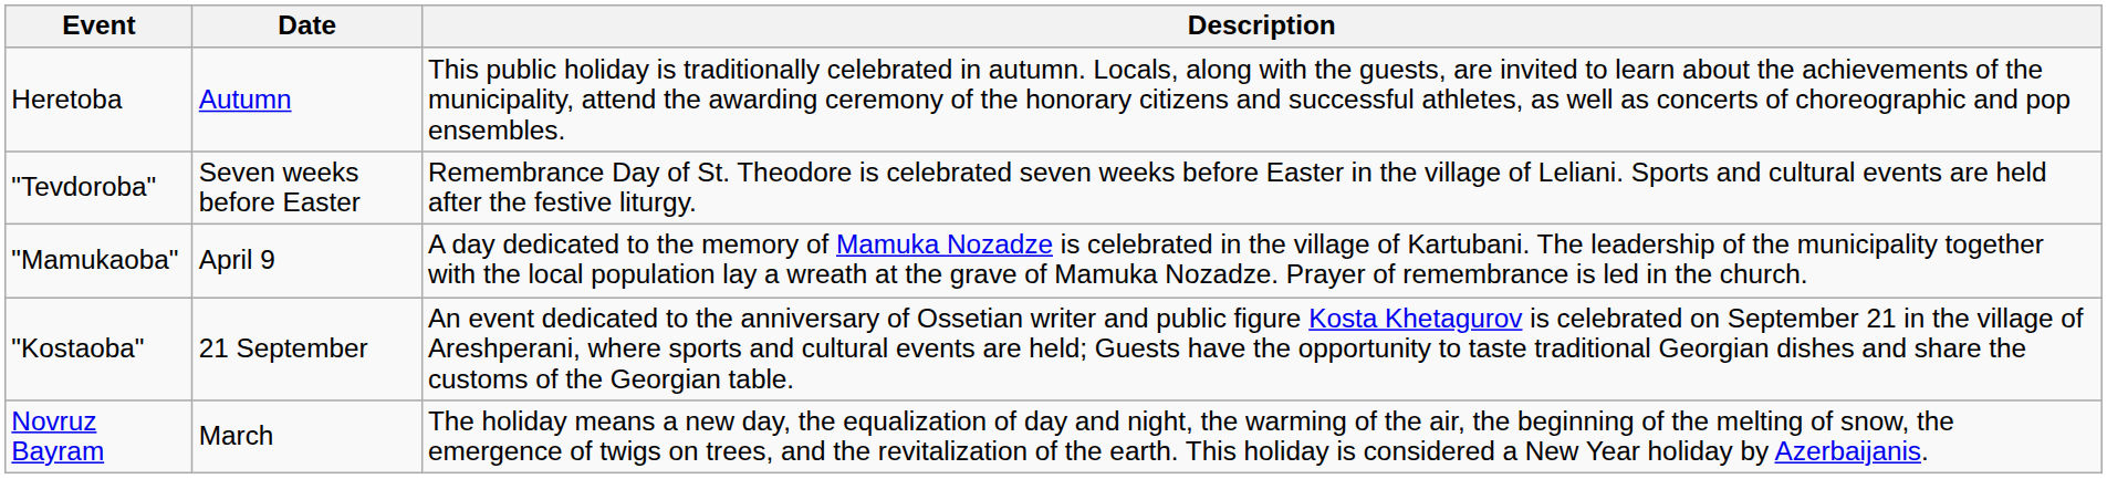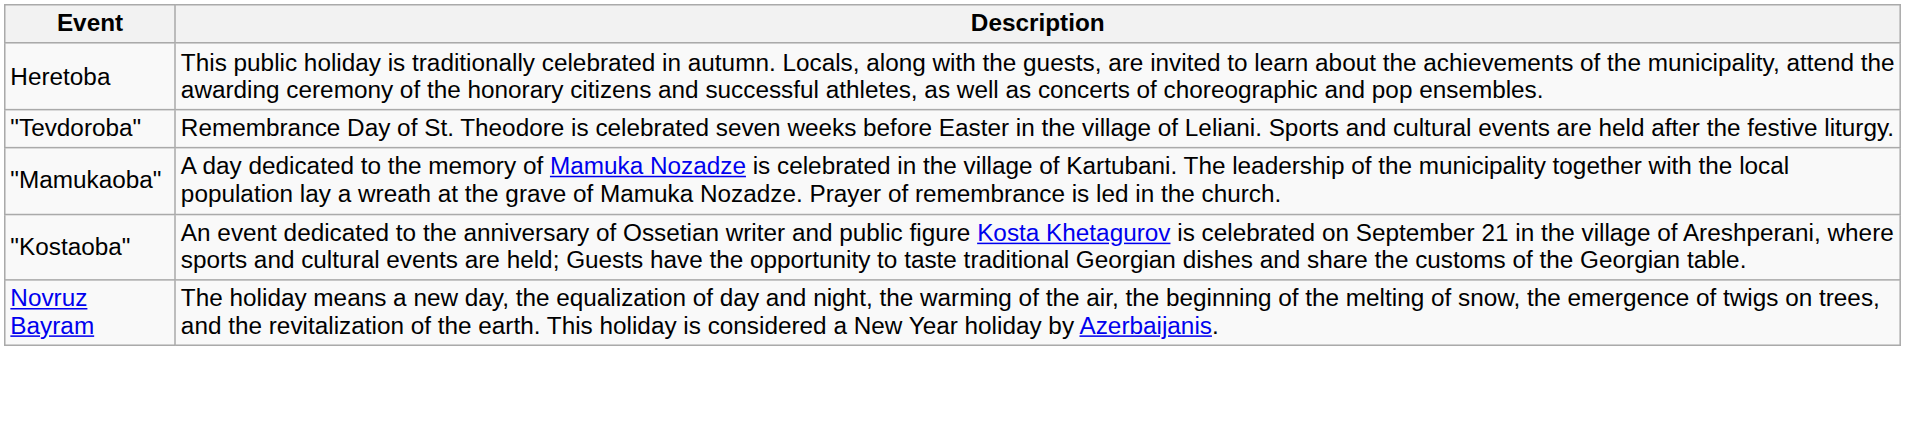- column: Date | Autumn | Seven weeks before Easter | April 9 | 21 September | March
